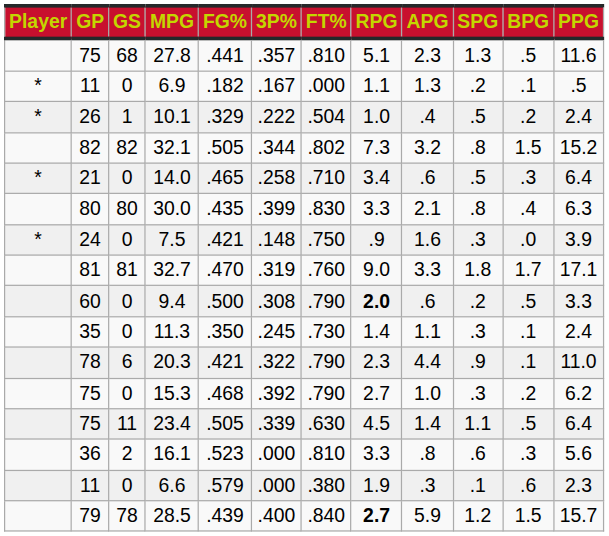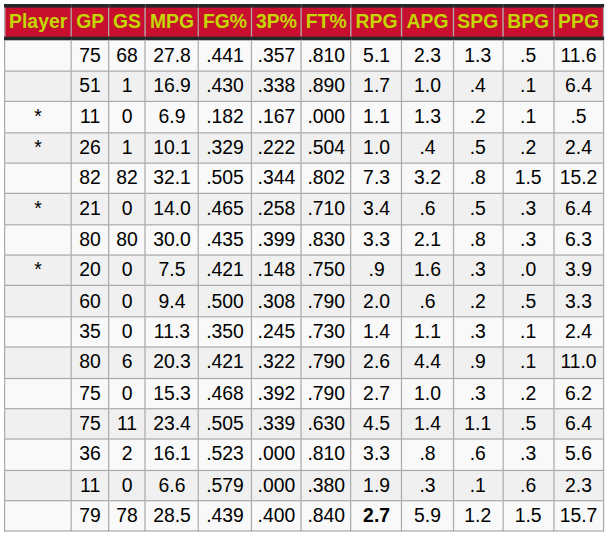+ row: 51 | 1 | 16.9 | .430 | .338 | .890 | 1.7 | 1.0 | .4 | .1 | 6.4
30.0 | BPG: .4 -> .3
7.5 | GP: 24 -> 20
- row: 81 | 81 | 32.7 | .470 | .319 | .760 | 9.0 | 3.3 | 1.8 | 1.7 | 17.1
9.4 | RPG: bold -> normal
20.3 | GP: 78 -> 80
20.3 | RPG: 2.3 -> 2.6
